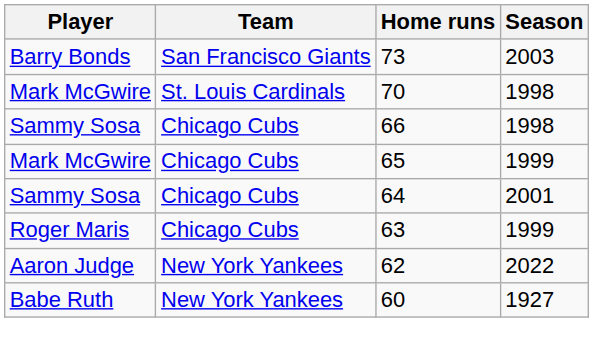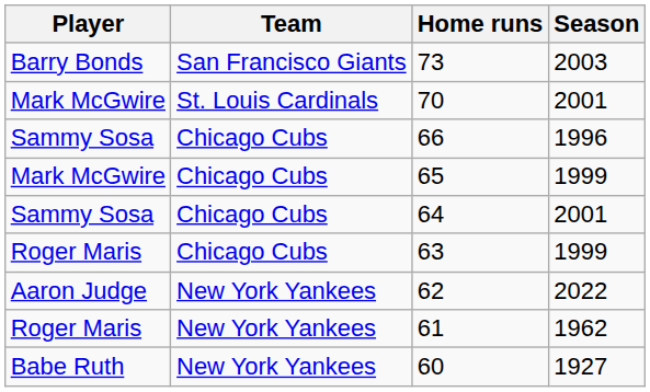70 | Season: 1998 -> 2001
66 | Season: 1998 -> 1996
+ row: Roger Maris | New York Yankees | 61 | 1962
